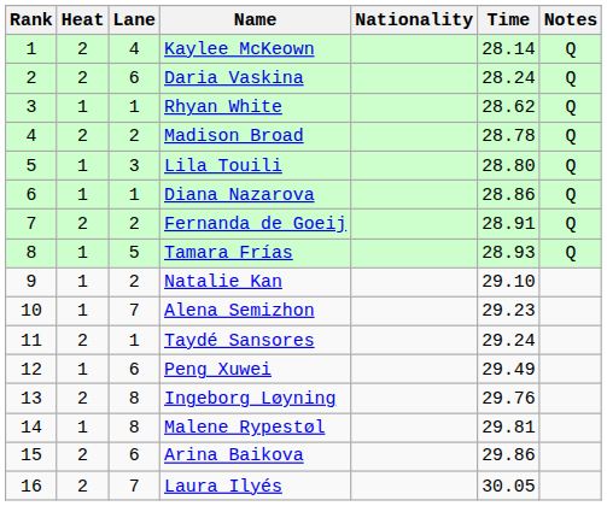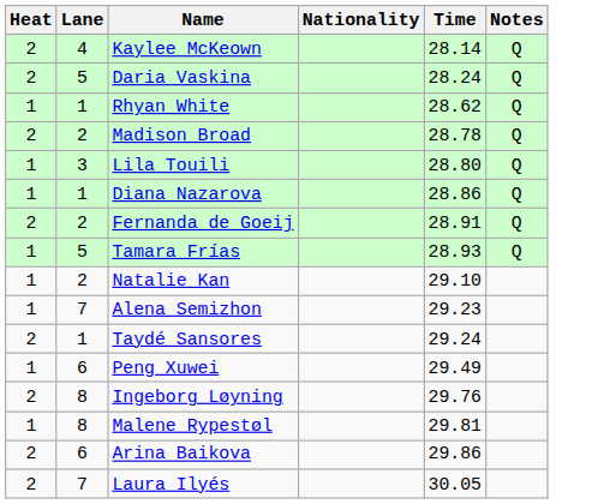- column: Rank | 1 | 2 | 3 | 4 | 5 | 6 | 7 | 8 | 9 | 10 | 11 | 12 | 13 | 14 | 15 | 16
Daria Vaskina | Lane: 6 -> 5
